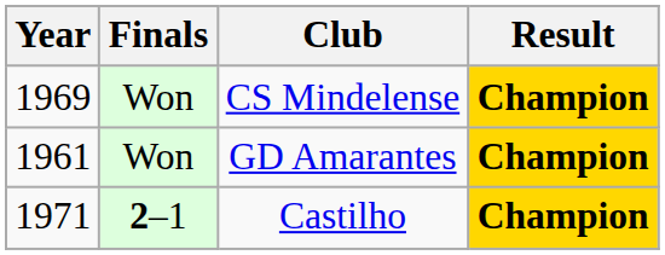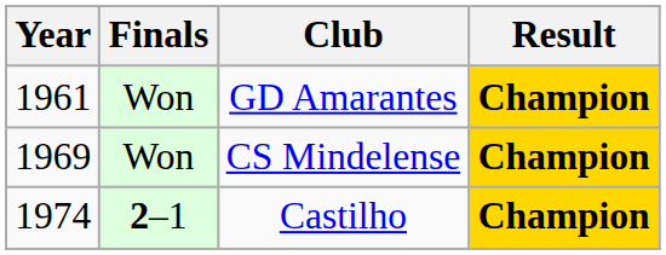rows swapped: GD Amarantes <-> CS Mindelense
Castilho | Year: 1971 -> 1974
